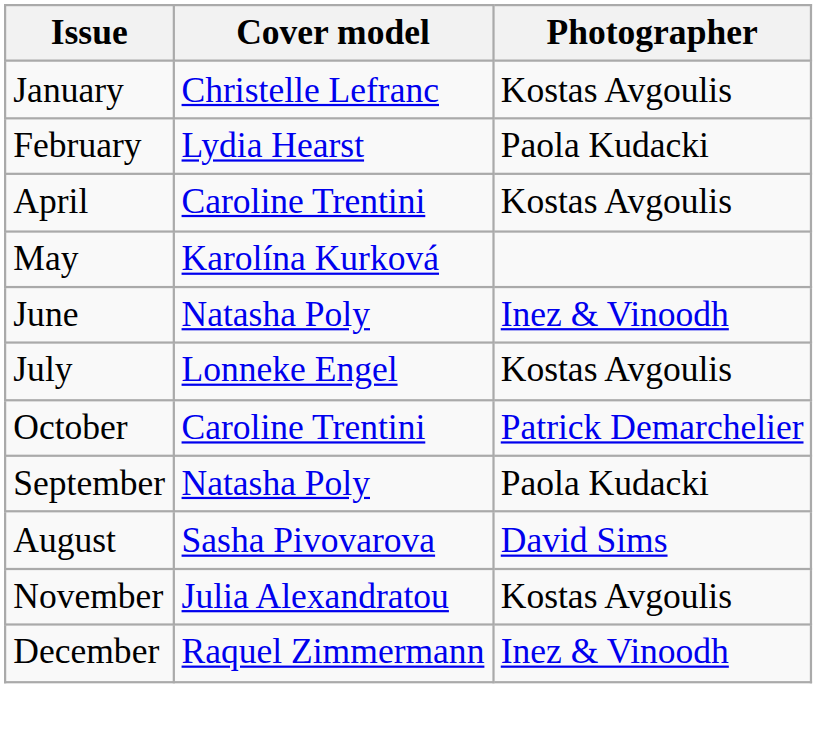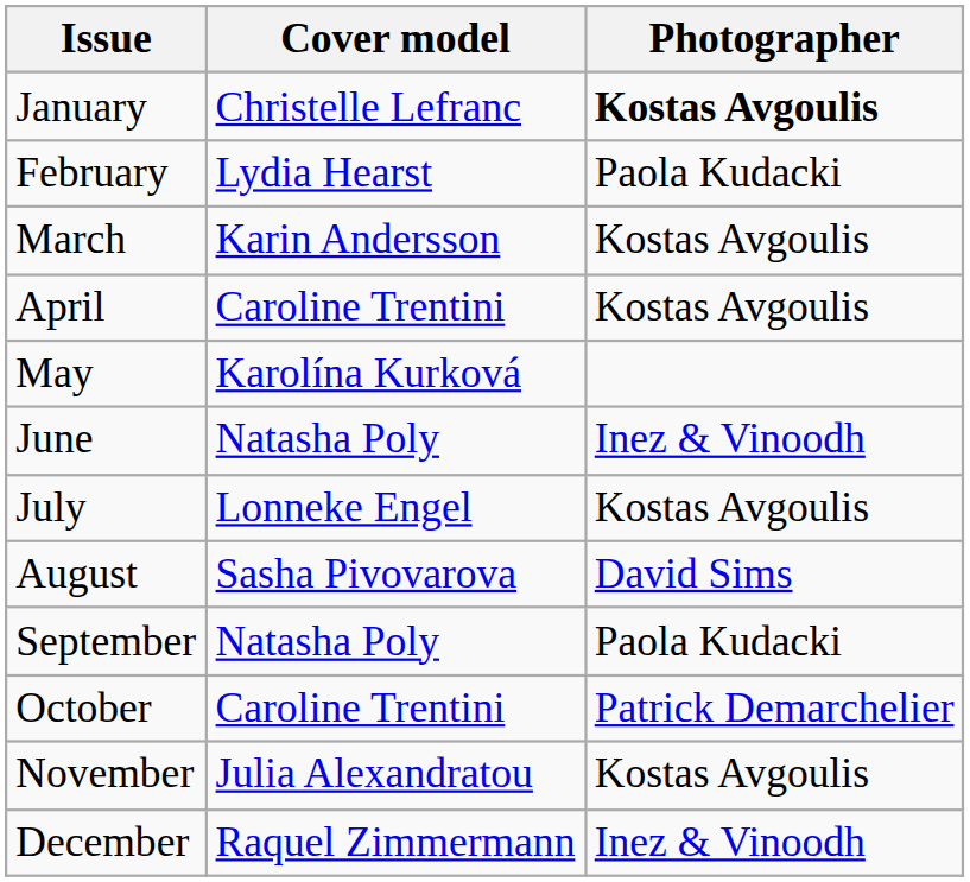January | Photographer: normal -> bold
+ row: March | Karin Andersson | Kostas Avgoulis
rows swapped: August <-> October
